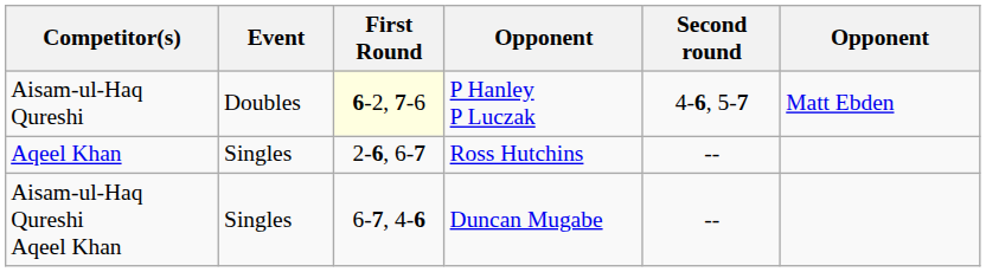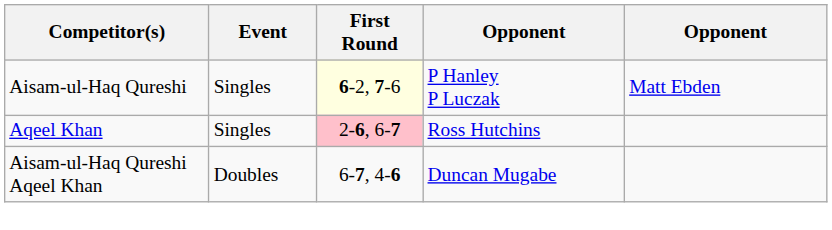- column: Second round | 4-6, 5-7 | -- | --
Aisam-ul-Haq Qureshi | Event: Doubles -> Singles
Aqeel Khan | First Round: no background -> pink background
Aisam-ul-Haq Qureshi Aqeel Khan | Event: Singles -> Doubles
